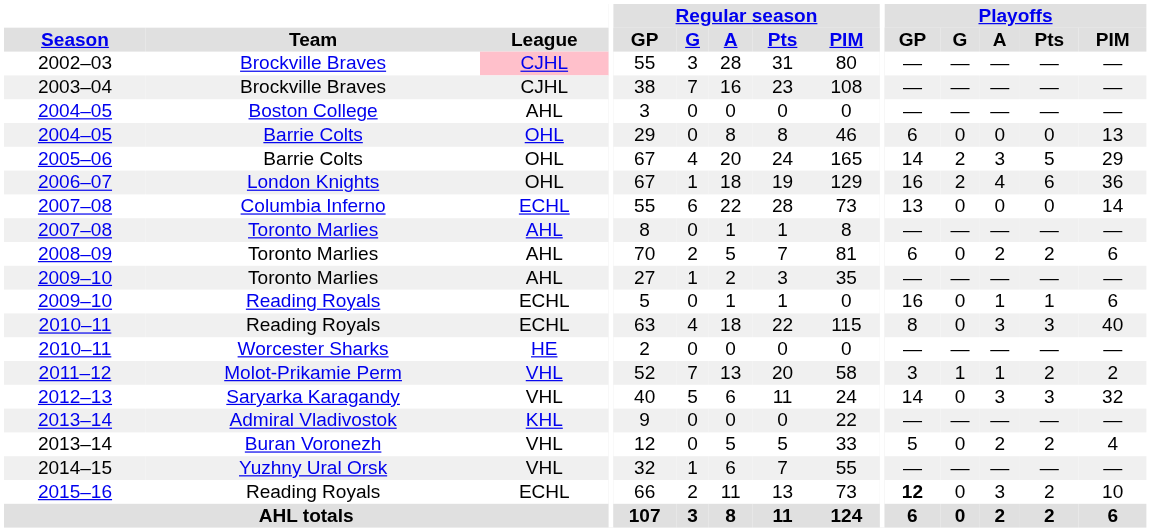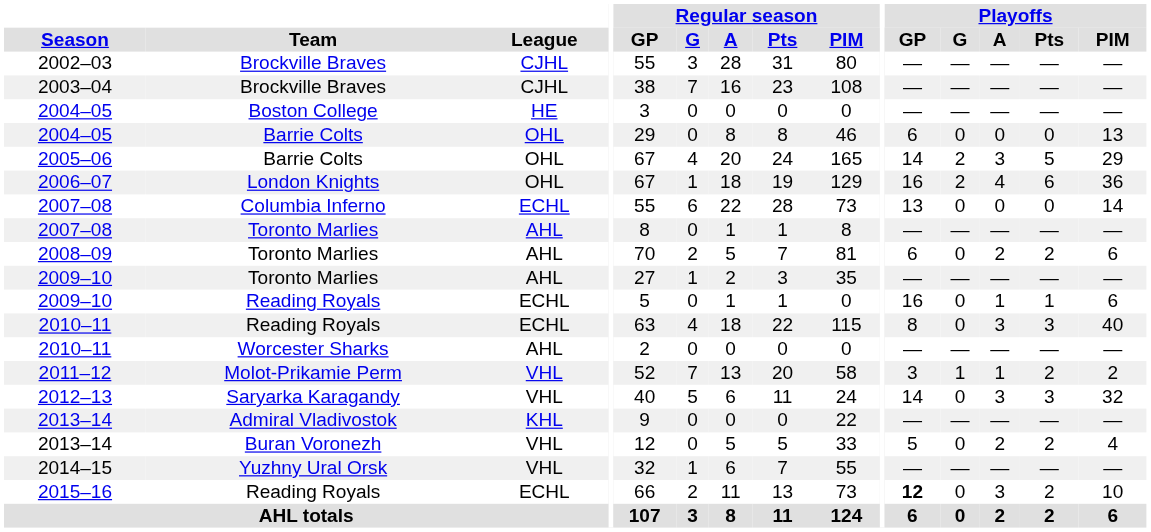2002–03 | League: pink background -> no background
2004–05 / Boston College | League: AHL -> HE
2010–11 / Worcester Sharks | League: HE -> AHL
